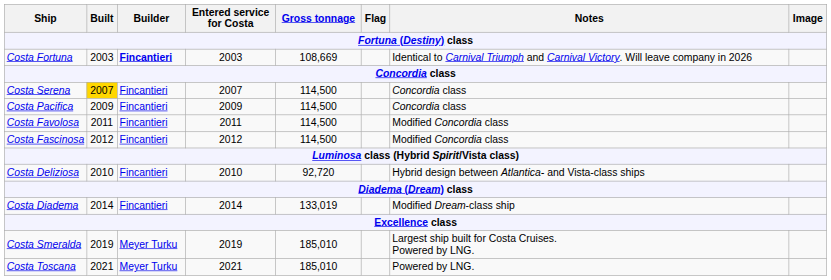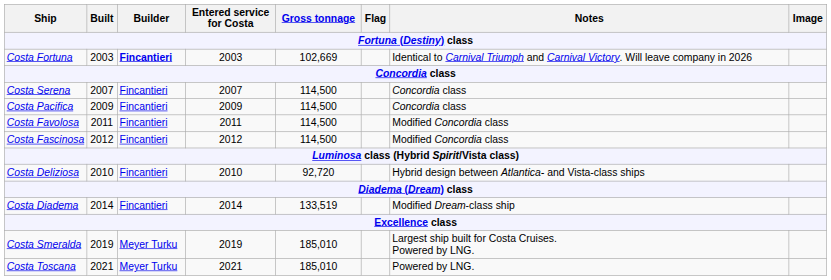Costa Fortuna | Gross tonnage: 108,669 -> 102,669
Costa Serena | Built: gold background -> no background
Costa Diadema | Gross tonnage: 133,019 -> 133,519
